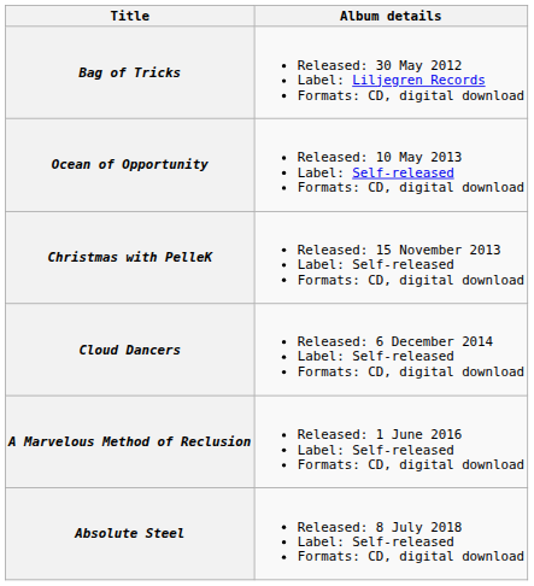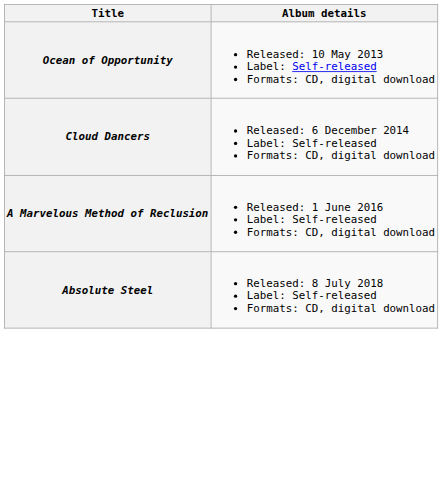- row: Bag of Tricks | Released: 30 May 2012 Label: Liljegren Records Formats: CD, digital download
- row: Christmas with PelleK | Released: 15 November 2013 Label: Self-released Formats: CD, digital download
